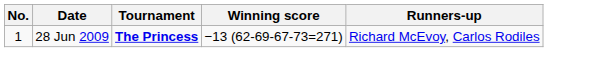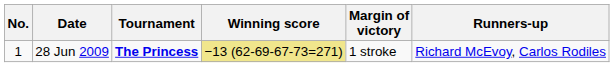+ column: Margin of victory | 1 stroke
28 Jun 2009 | Winning score: no background -> khaki background
